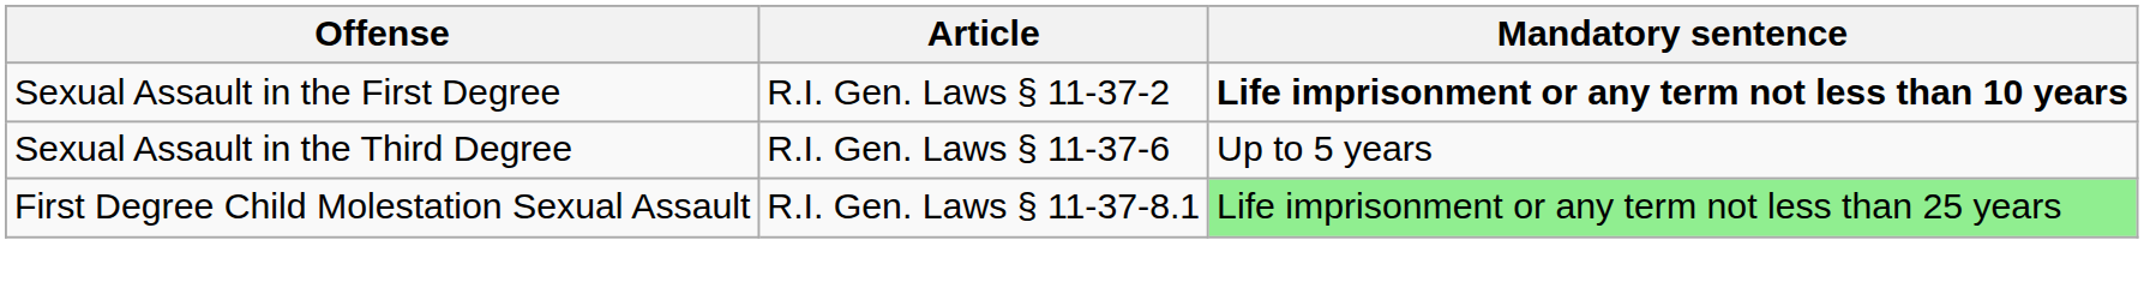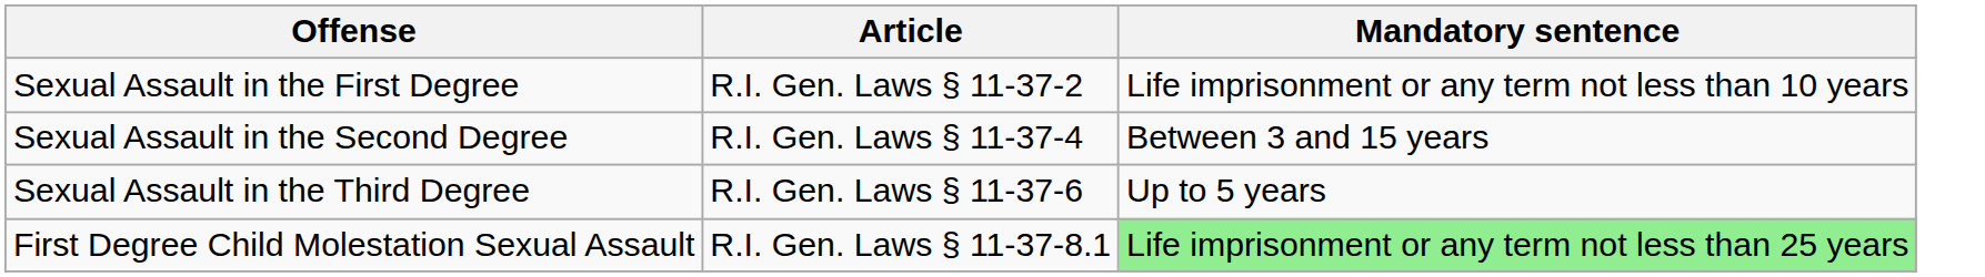Sexual Assault in the First Degree | Mandatory sentence: bold -> normal
+ row: Sexual Assault in the Second Degree | R.I. Gen. Laws § 11-37-4 | Between 3 and 15 years
